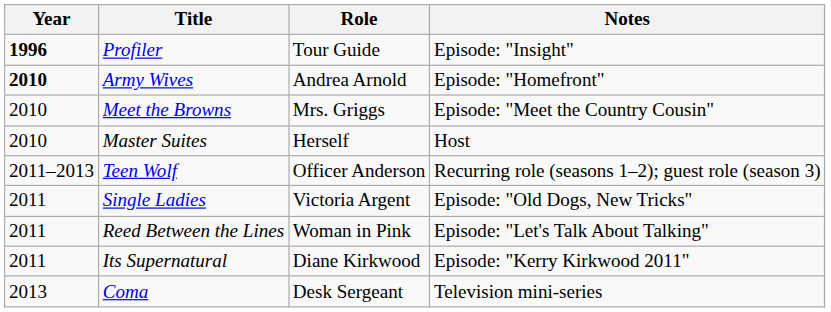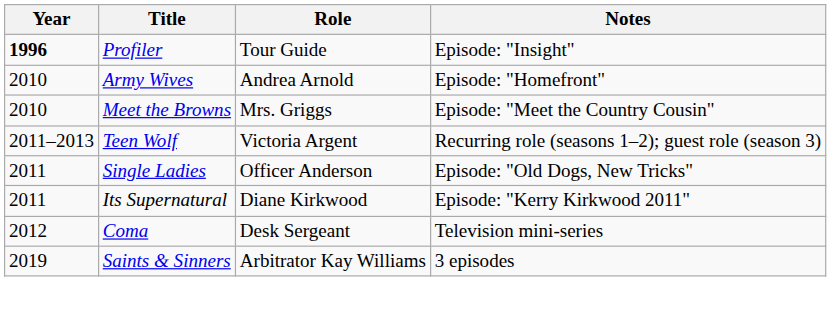Army Wives | Year: bold -> normal
- row: 2010 | Master Suites | Herself | Host
Teen Wolf | Role: Officer Anderson -> Victoria Argent
Single Ladies | Role: Victoria Argent -> Officer Anderson
- row: 2011 | Reed Between the Lines | Woman in Pink | Episode: "Let's Talk About Talking"
Coma | Year: 2013 -> 2012
+ row: 2019 | Saints & Sinners | Arbitrator Kay Williams | 3 episodes
